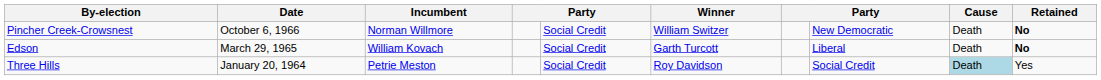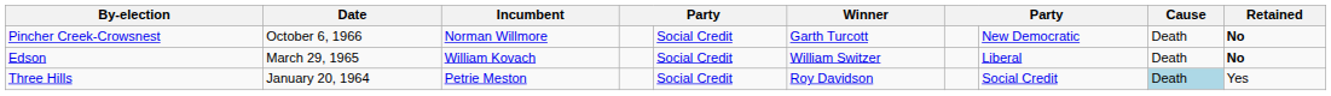Pincher Creek-Crowsnest | Winner: William Switzer -> Garth Turcott
Edson | Winner: Garth Turcott -> William Switzer
